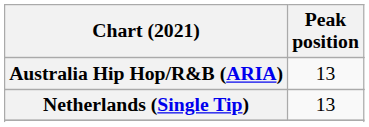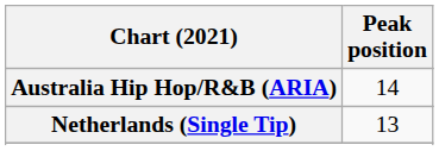Australia Hip Hop/R&B (ARIA) | Peak position: 13 -> 14
